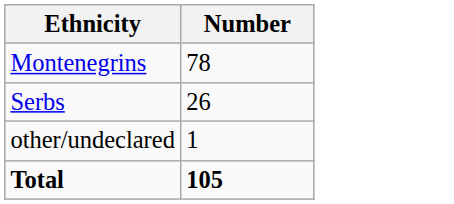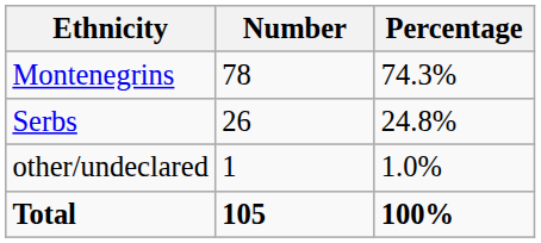+ column: Percentage | 74.3% | 24.8% | 1.0% | 100%
